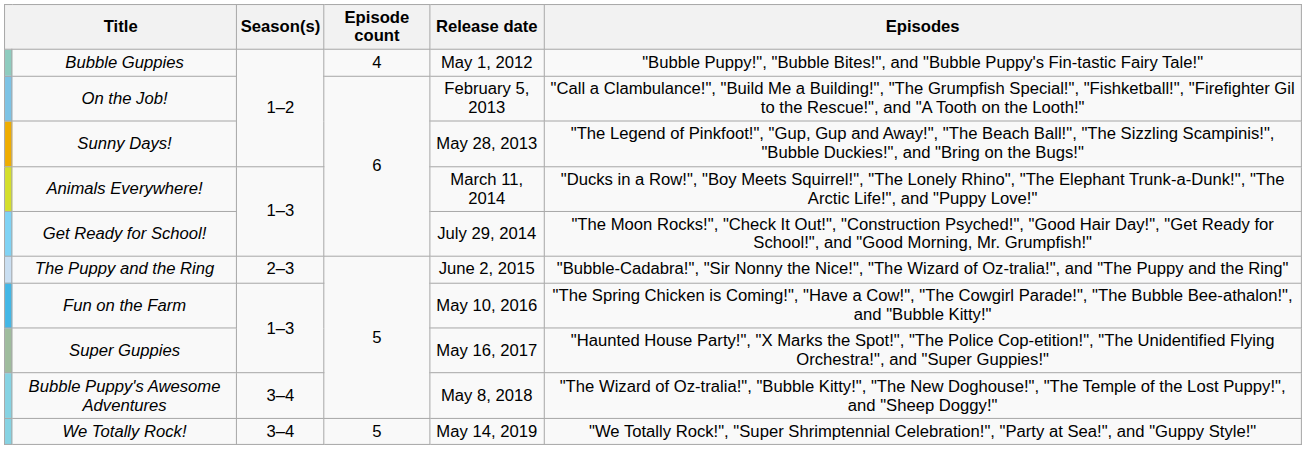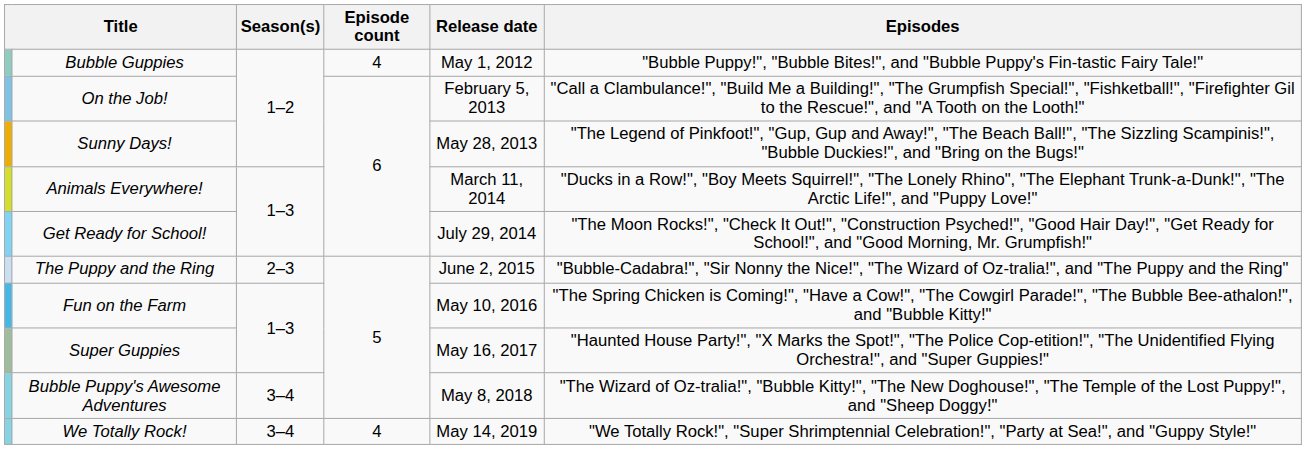We Totally Rock! | Episode count: 5 -> 4
